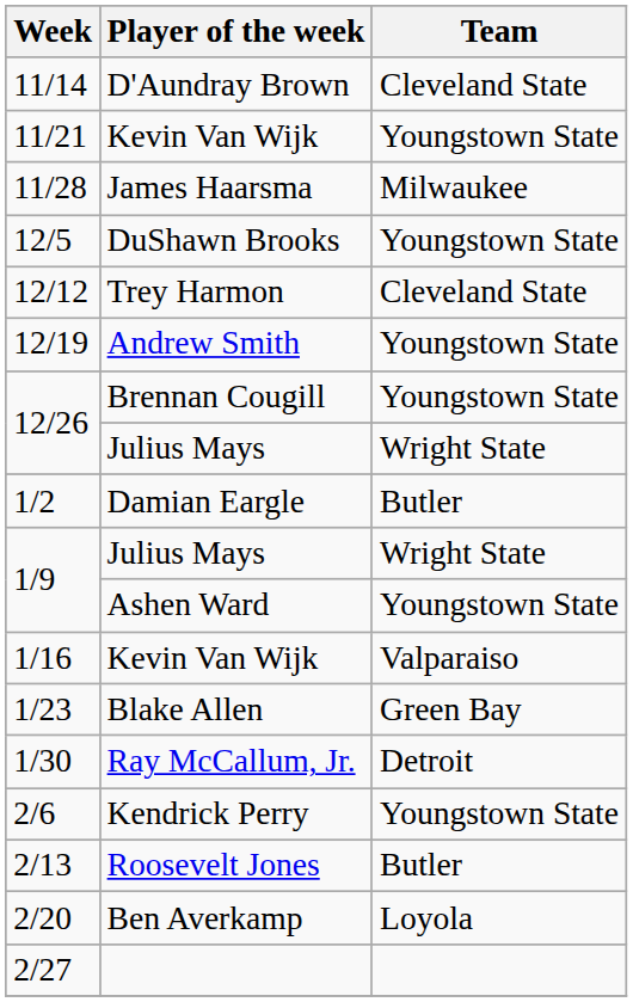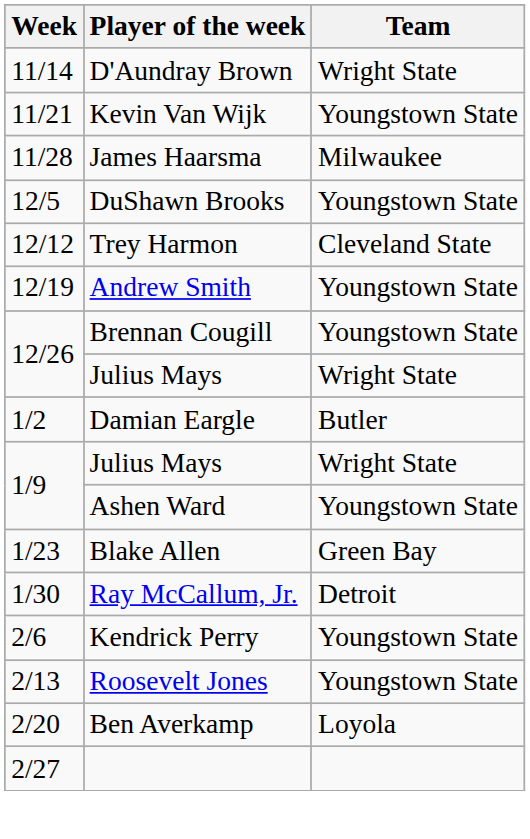11/14 | Team: Cleveland State -> Wright State
- row: 1/16 | Kevin Van Wijk | Valparaiso
2/13 | Team: Butler -> Youngstown State
